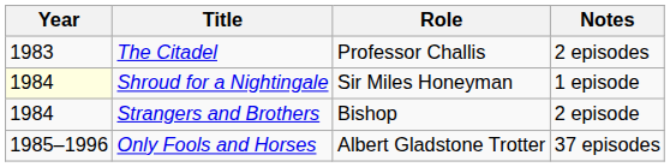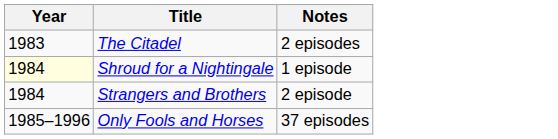- column: Role | Professor Challis | Sir Miles Honeyman | Bishop | Albert Gladstone Trotter
